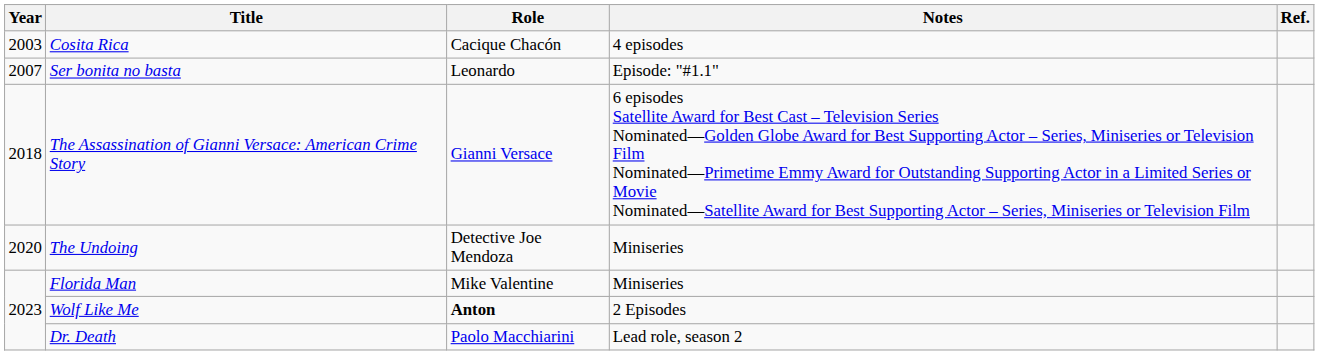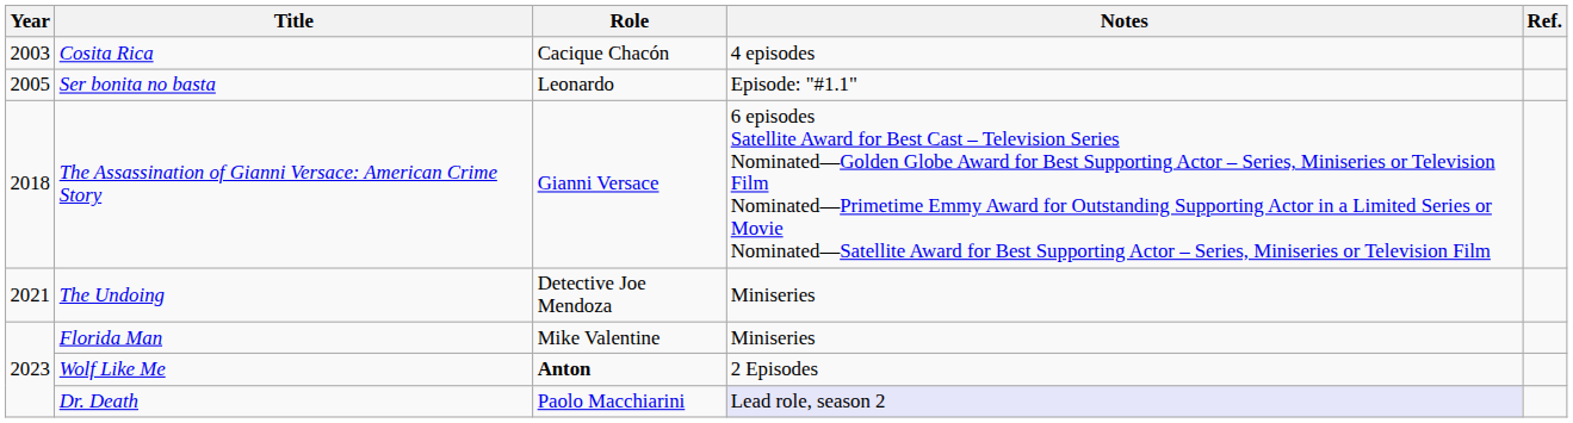Ser bonita no basta | Year: 2007 -> 2005
The Undoing | Year: 2020 -> 2021
Dr. Death | Notes: no background -> lavender background
